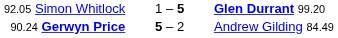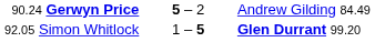rows swapped: 92.05 Simon Whitlock <-> 90.24 Gerwyn Price
